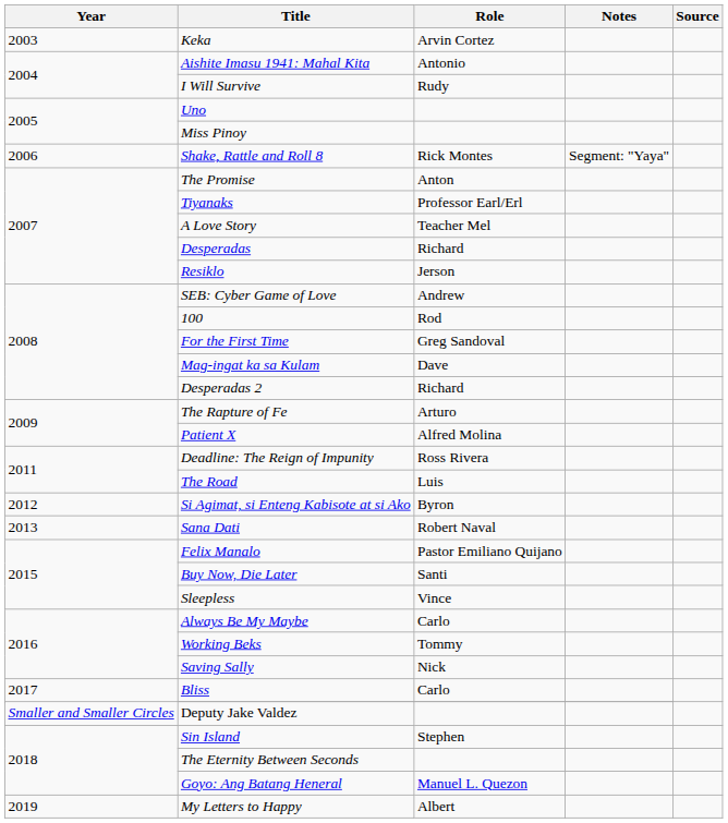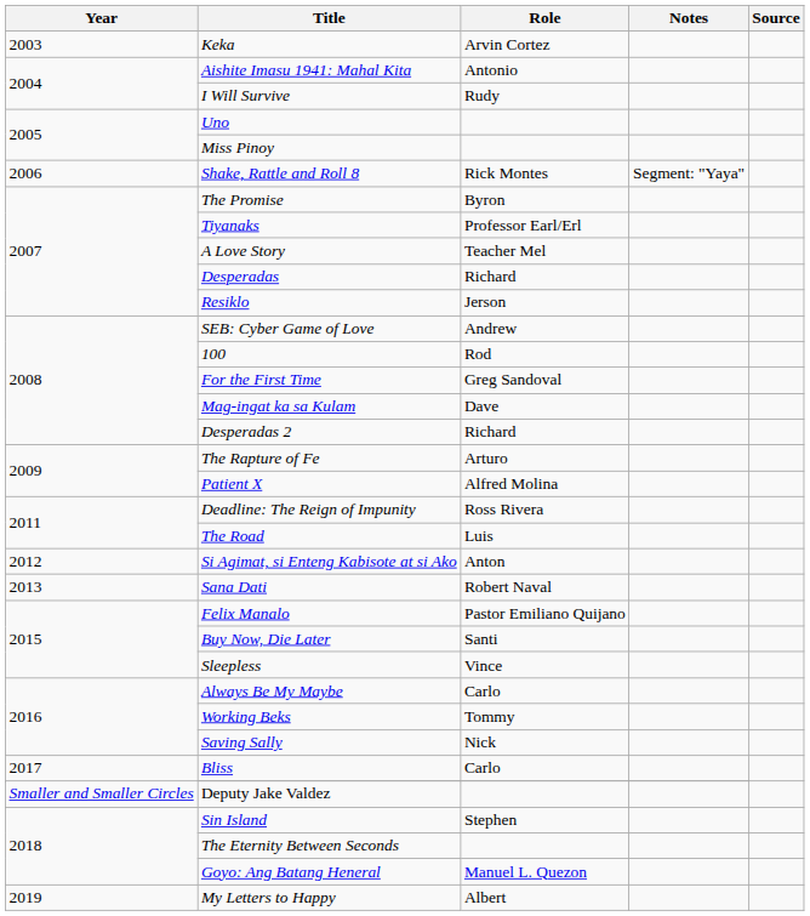The Promise | Role: Anton -> Byron
Si Agimat, si Enteng Kabisote at si Ako | Role: Byron -> Anton
